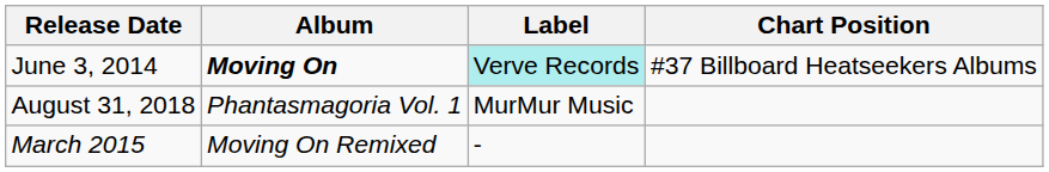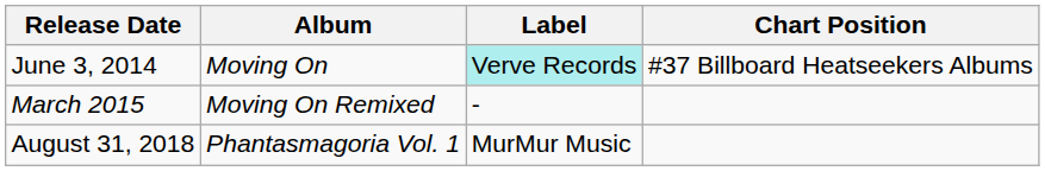June 3, 2014 | Album: bold -> normal
rows swapped: March 2015 <-> August 31, 2018
